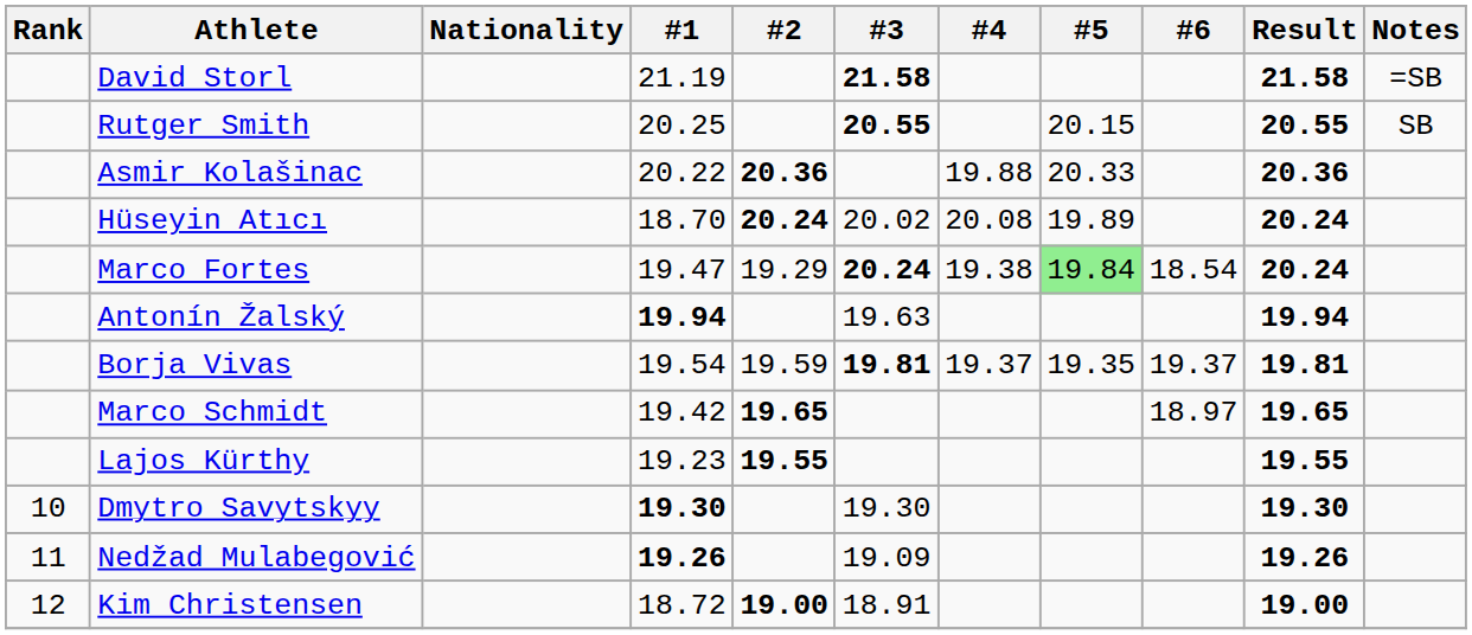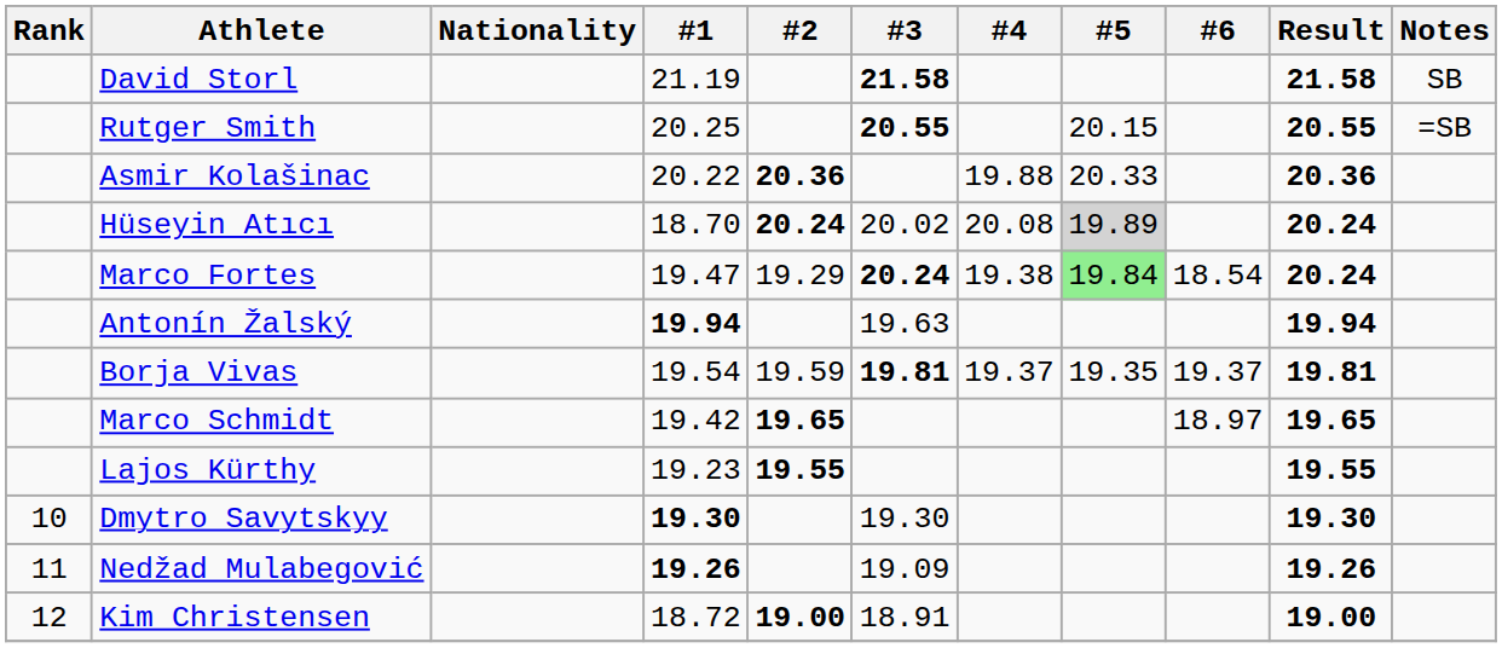David Storl | Notes: =SB -> SB
Rutger Smith | Notes: SB -> =SB
Hüseyin Atıcı | #5: no background -> lightgrey background
